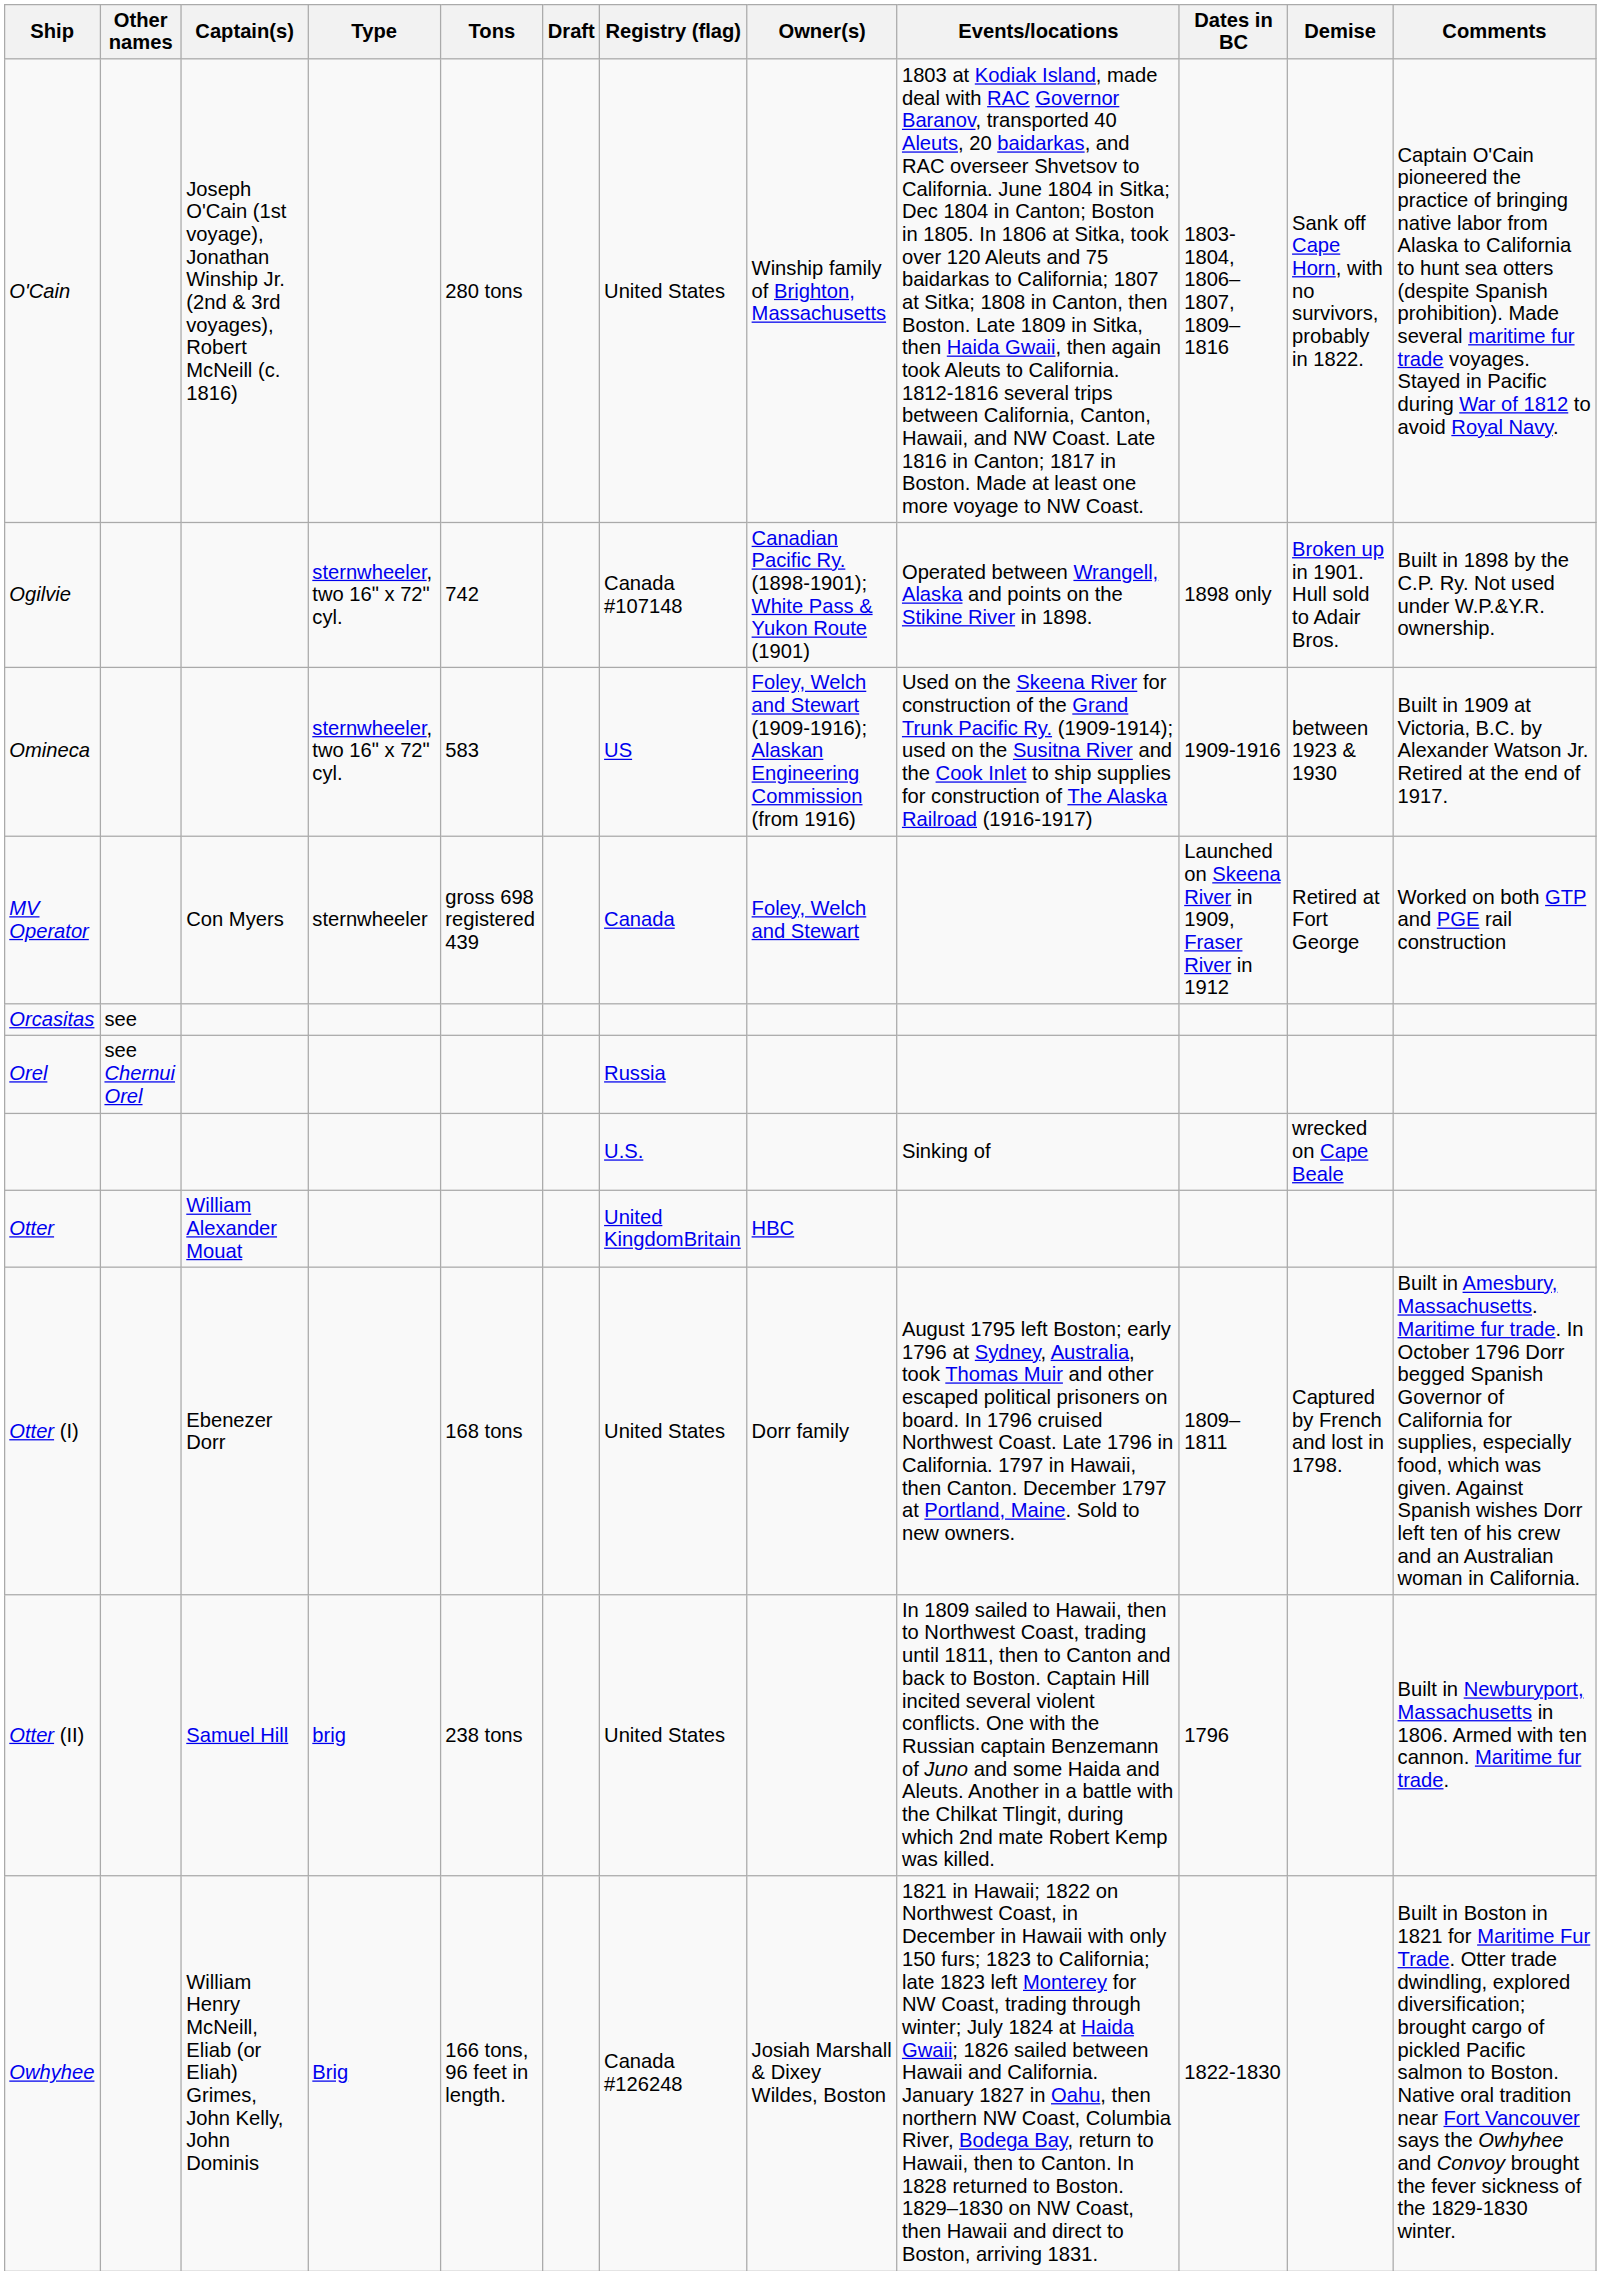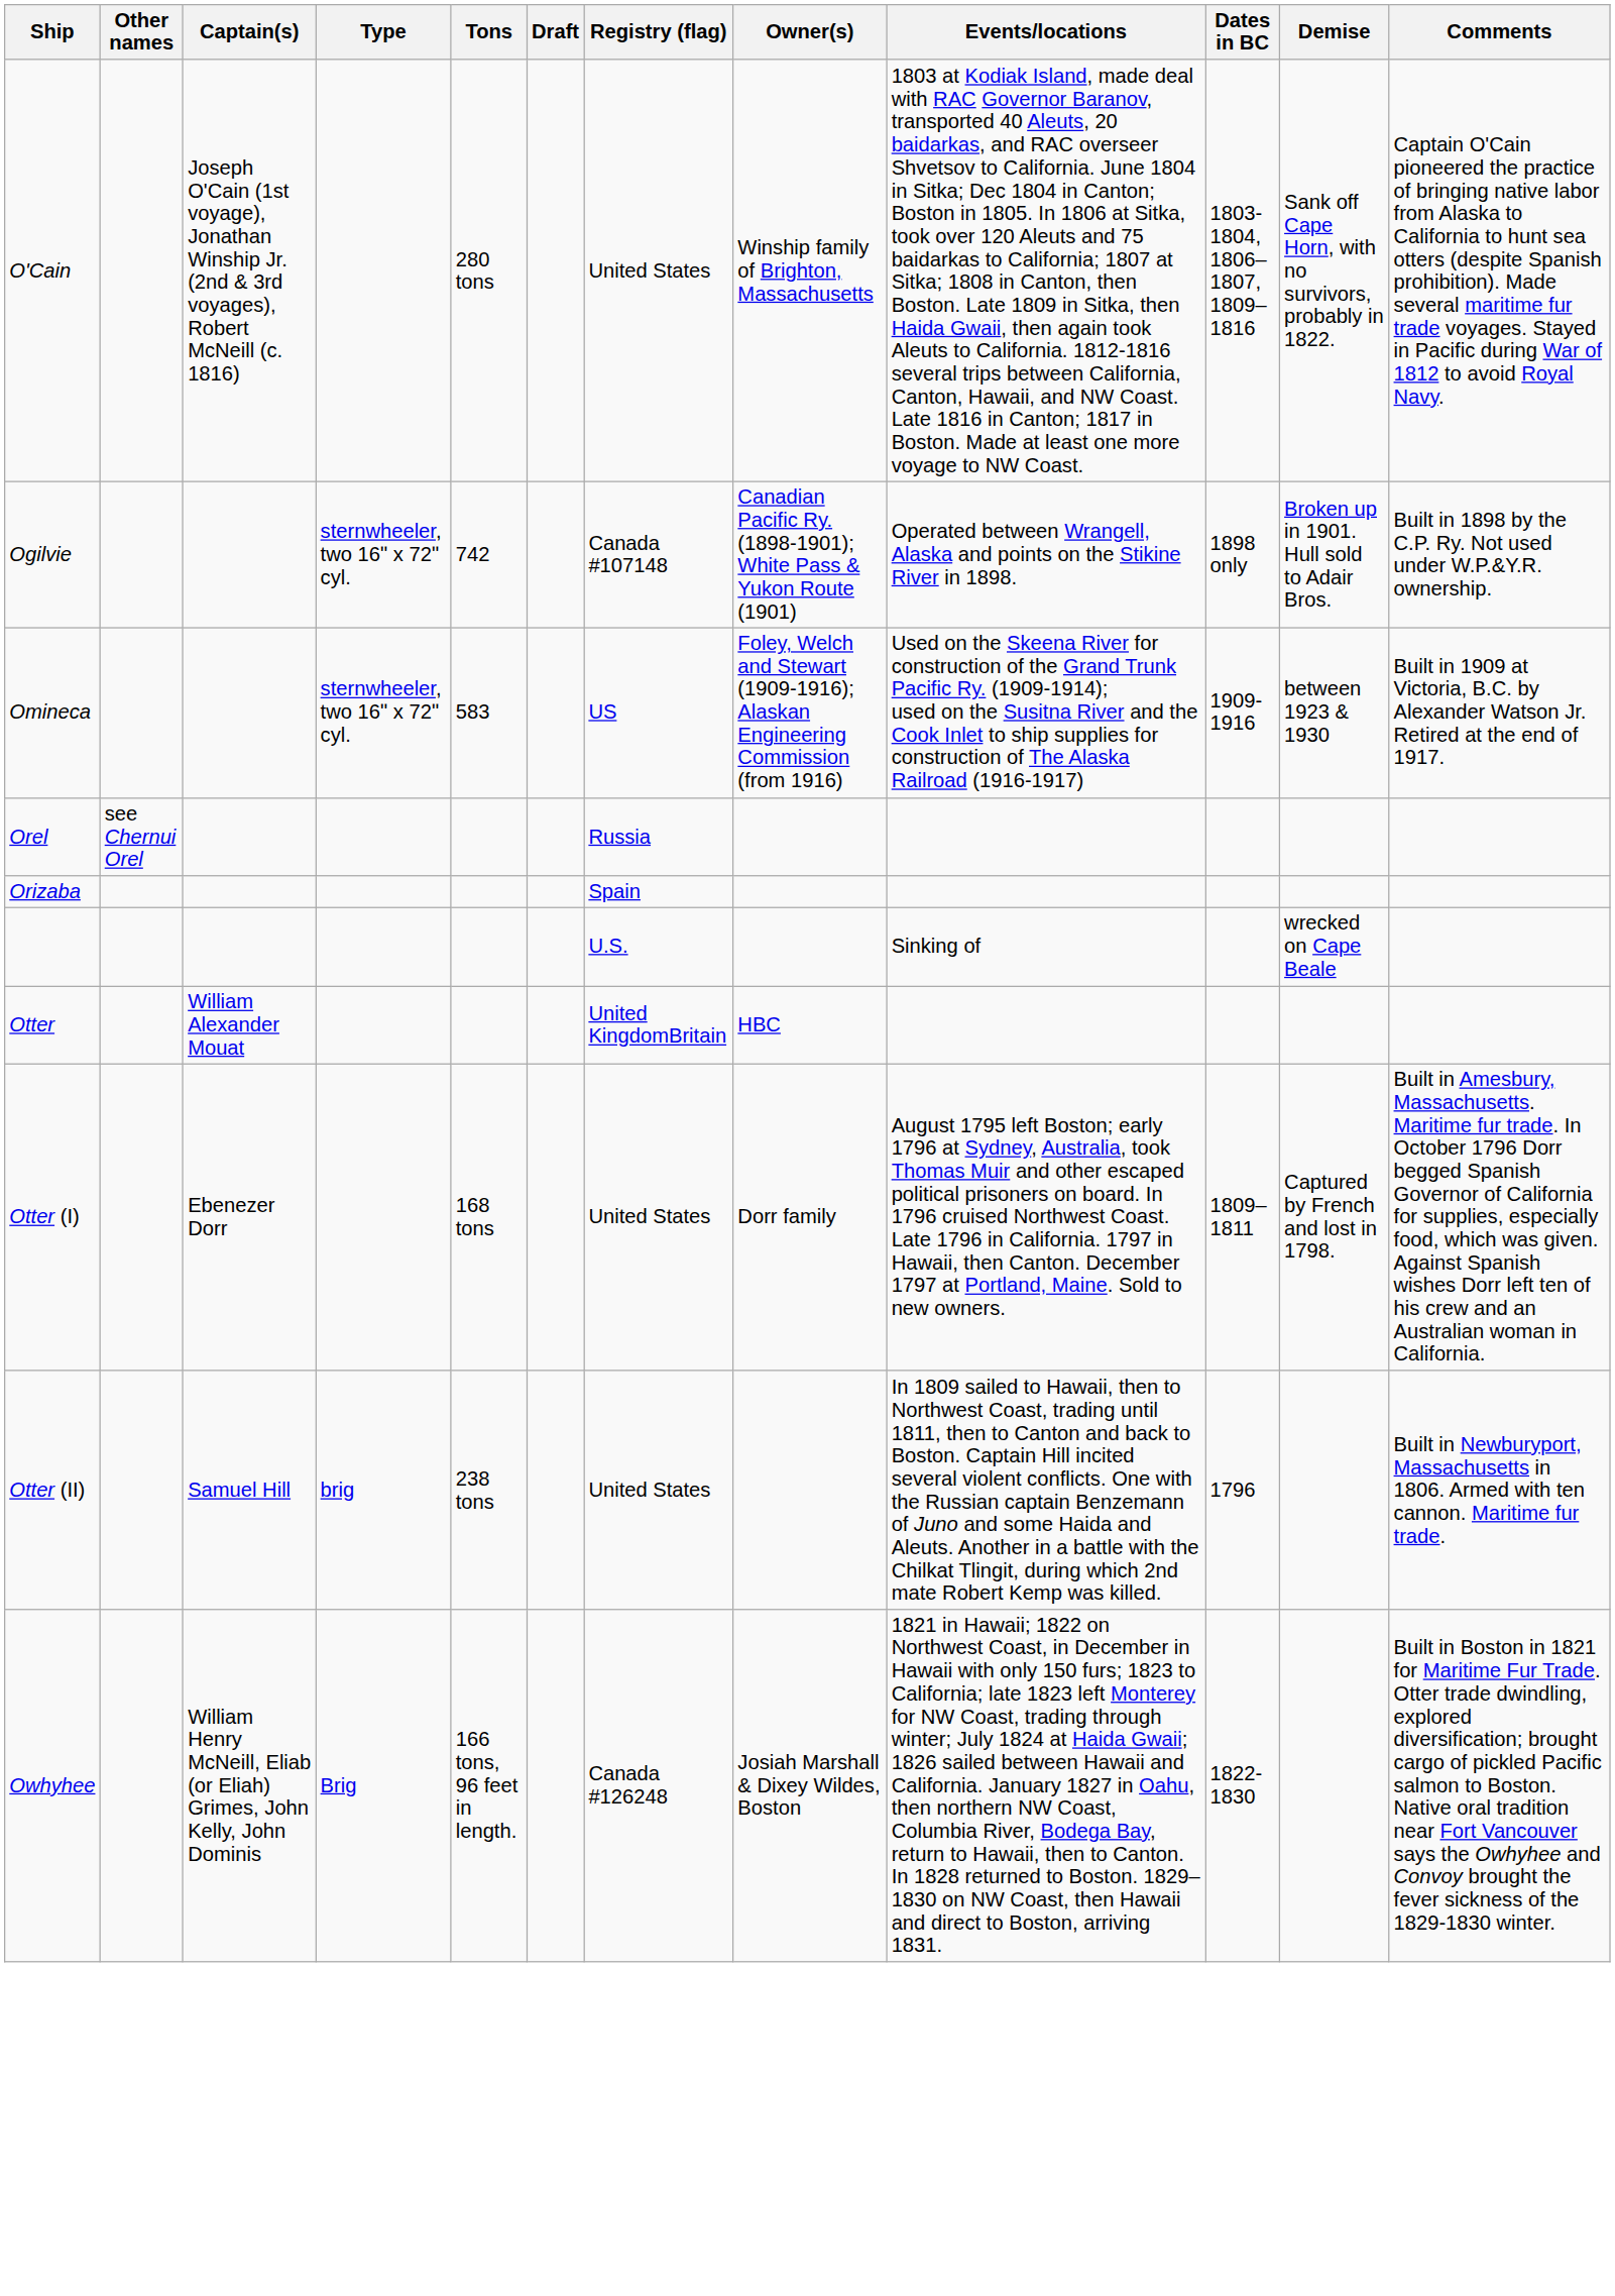- row: MV Operator | Con Myers | sternwheeler | gross 698 registered 439 | Canada | Foley, Welch and Stewart | Launched on Skeena River in 1909, Fraser River in 1912 | Retired at Fort George | Worked on both GTP and PGE rail construction
- row: Orcasitas | see
+ row: Orizaba | Spain
